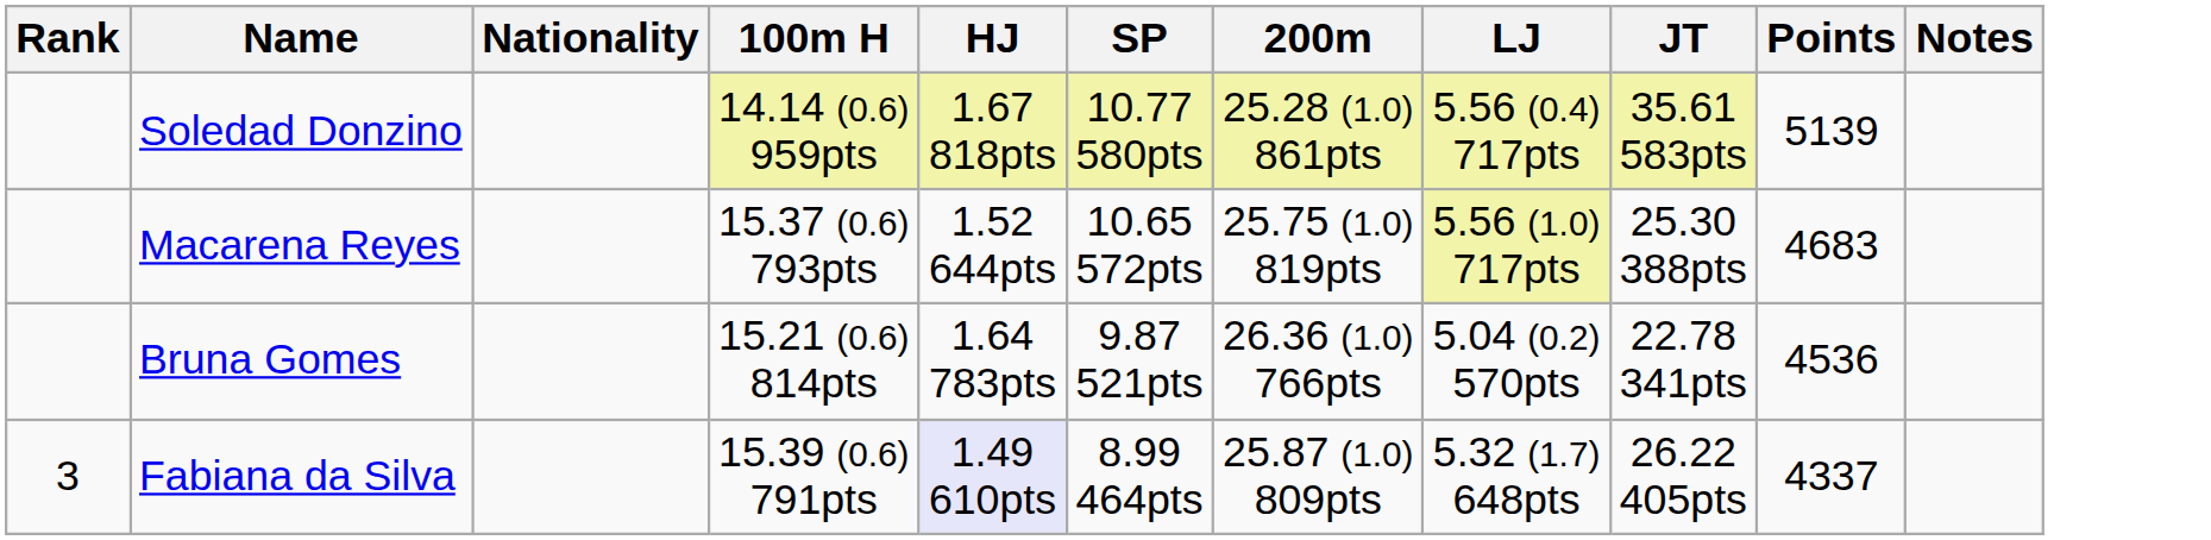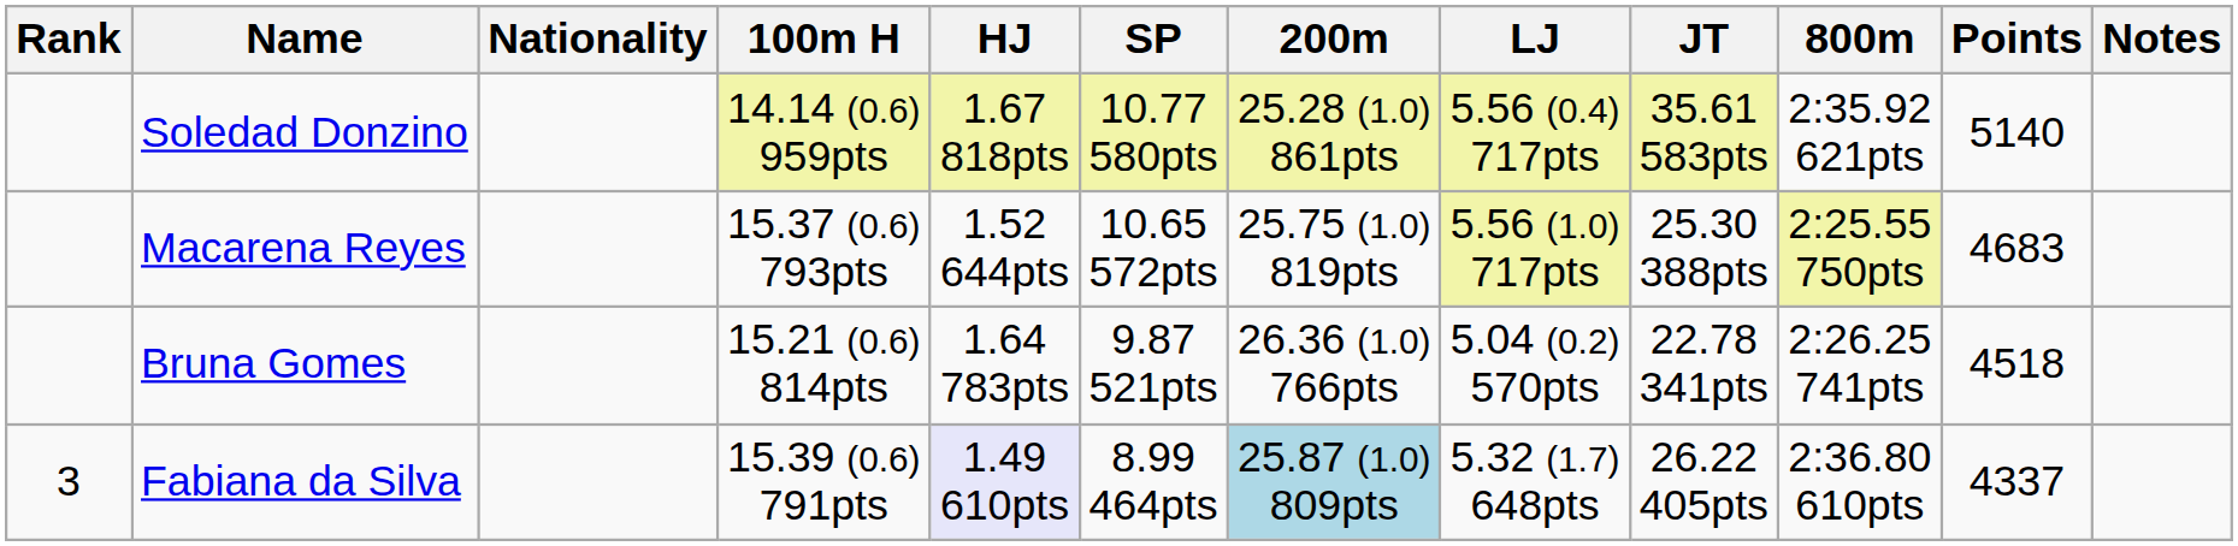+ column: 800m | 2:35.92 621pts | 2:25.55 750pts | 2:26.25 741pts | 2:36.80 610pts
Soledad Donzino | Points: 5139 -> 5140
Bruna Gomes | Points: 4536 -> 4518
Fabiana da Silva | 200m: no background -> lightblue background
